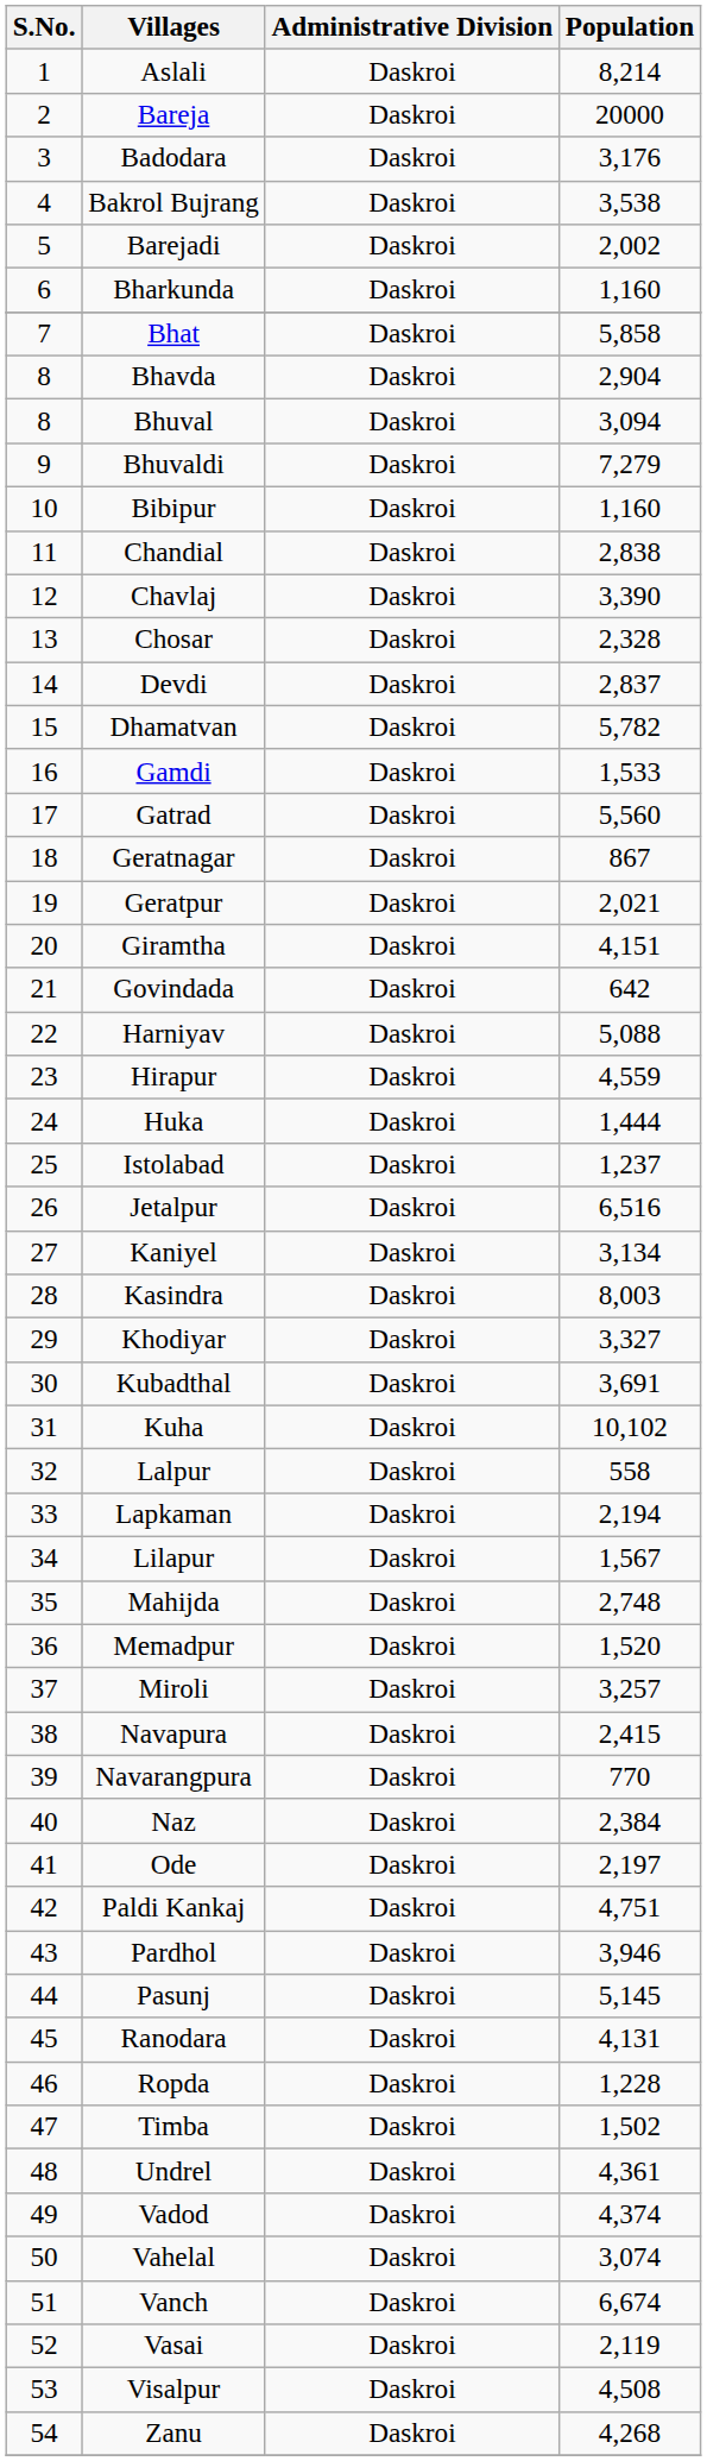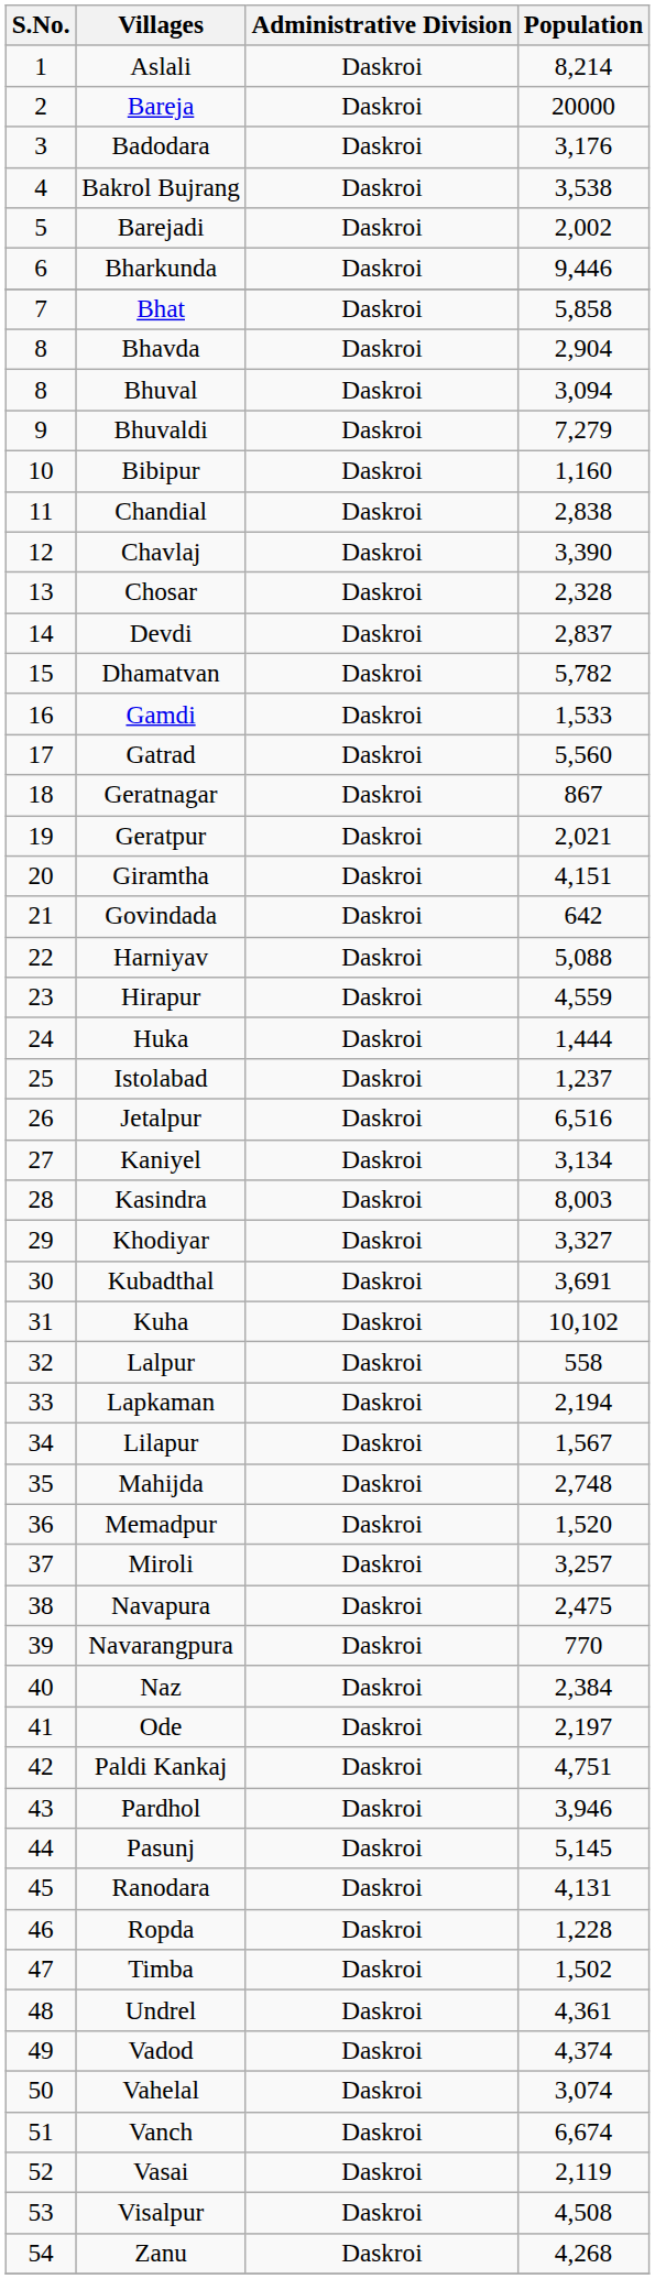Bharkunda | Population: 1,160 -> 9,446
Navapura | Population: 2,415 -> 2,475
